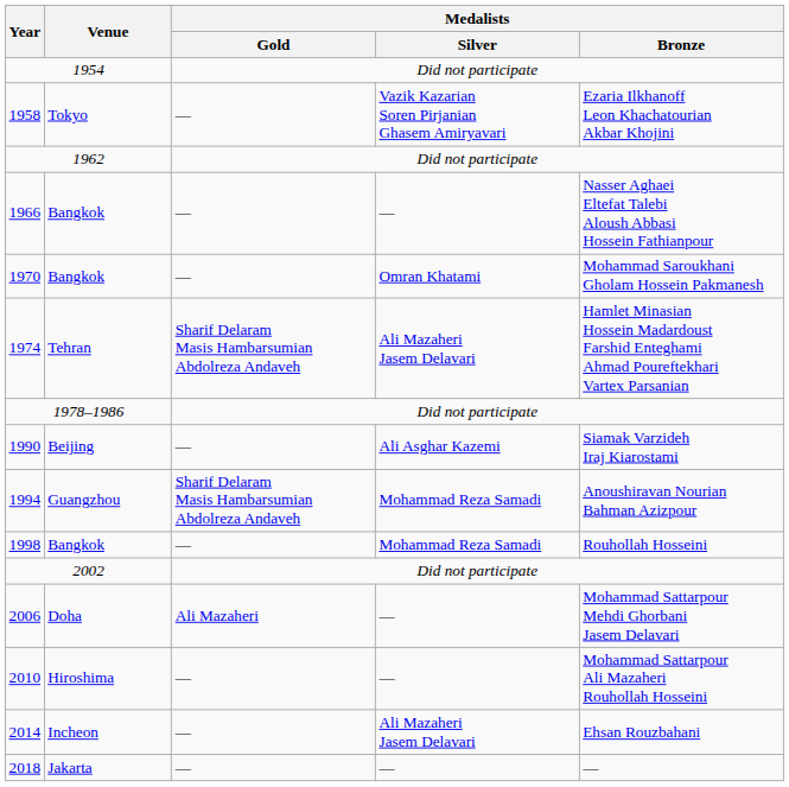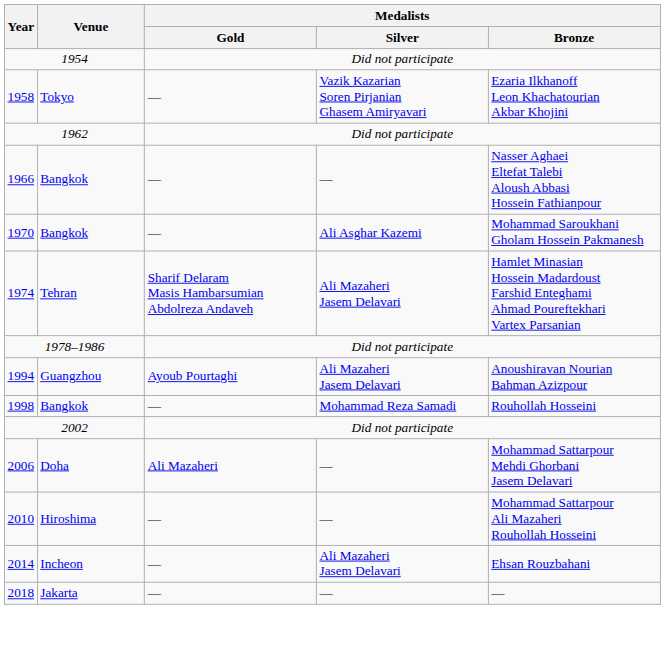1970 | Medalists / Silver: Omran Khatami -> Ali Asghar Kazemi
- row: 1990 | Beijing | — | Ali Asghar Kazemi | Siamak Varzideh Iraj Kiarostami
1994 | Medalists / Gold: Sharif Delaram Masis Hambarsumian Abdolreza Andaveh -> Ayoub Pourtaghi
1994 | Medalists / Silver: Mohammad Reza Samadi -> Ali Mazaheri Jasem Delavari
